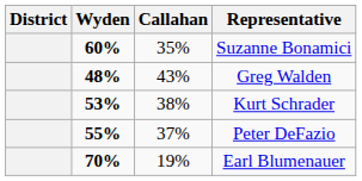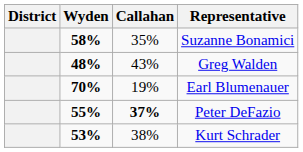Suzanne Bonamici | Wyden: 60% -> 58%
rows swapped: Earl Blumenauer <-> Kurt Schrader
Peter DeFazio | Callahan: normal -> bold
